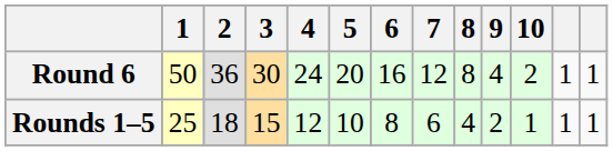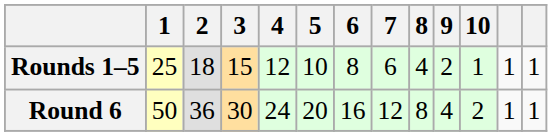rows swapped: Rounds 1–5 <-> Round 6
